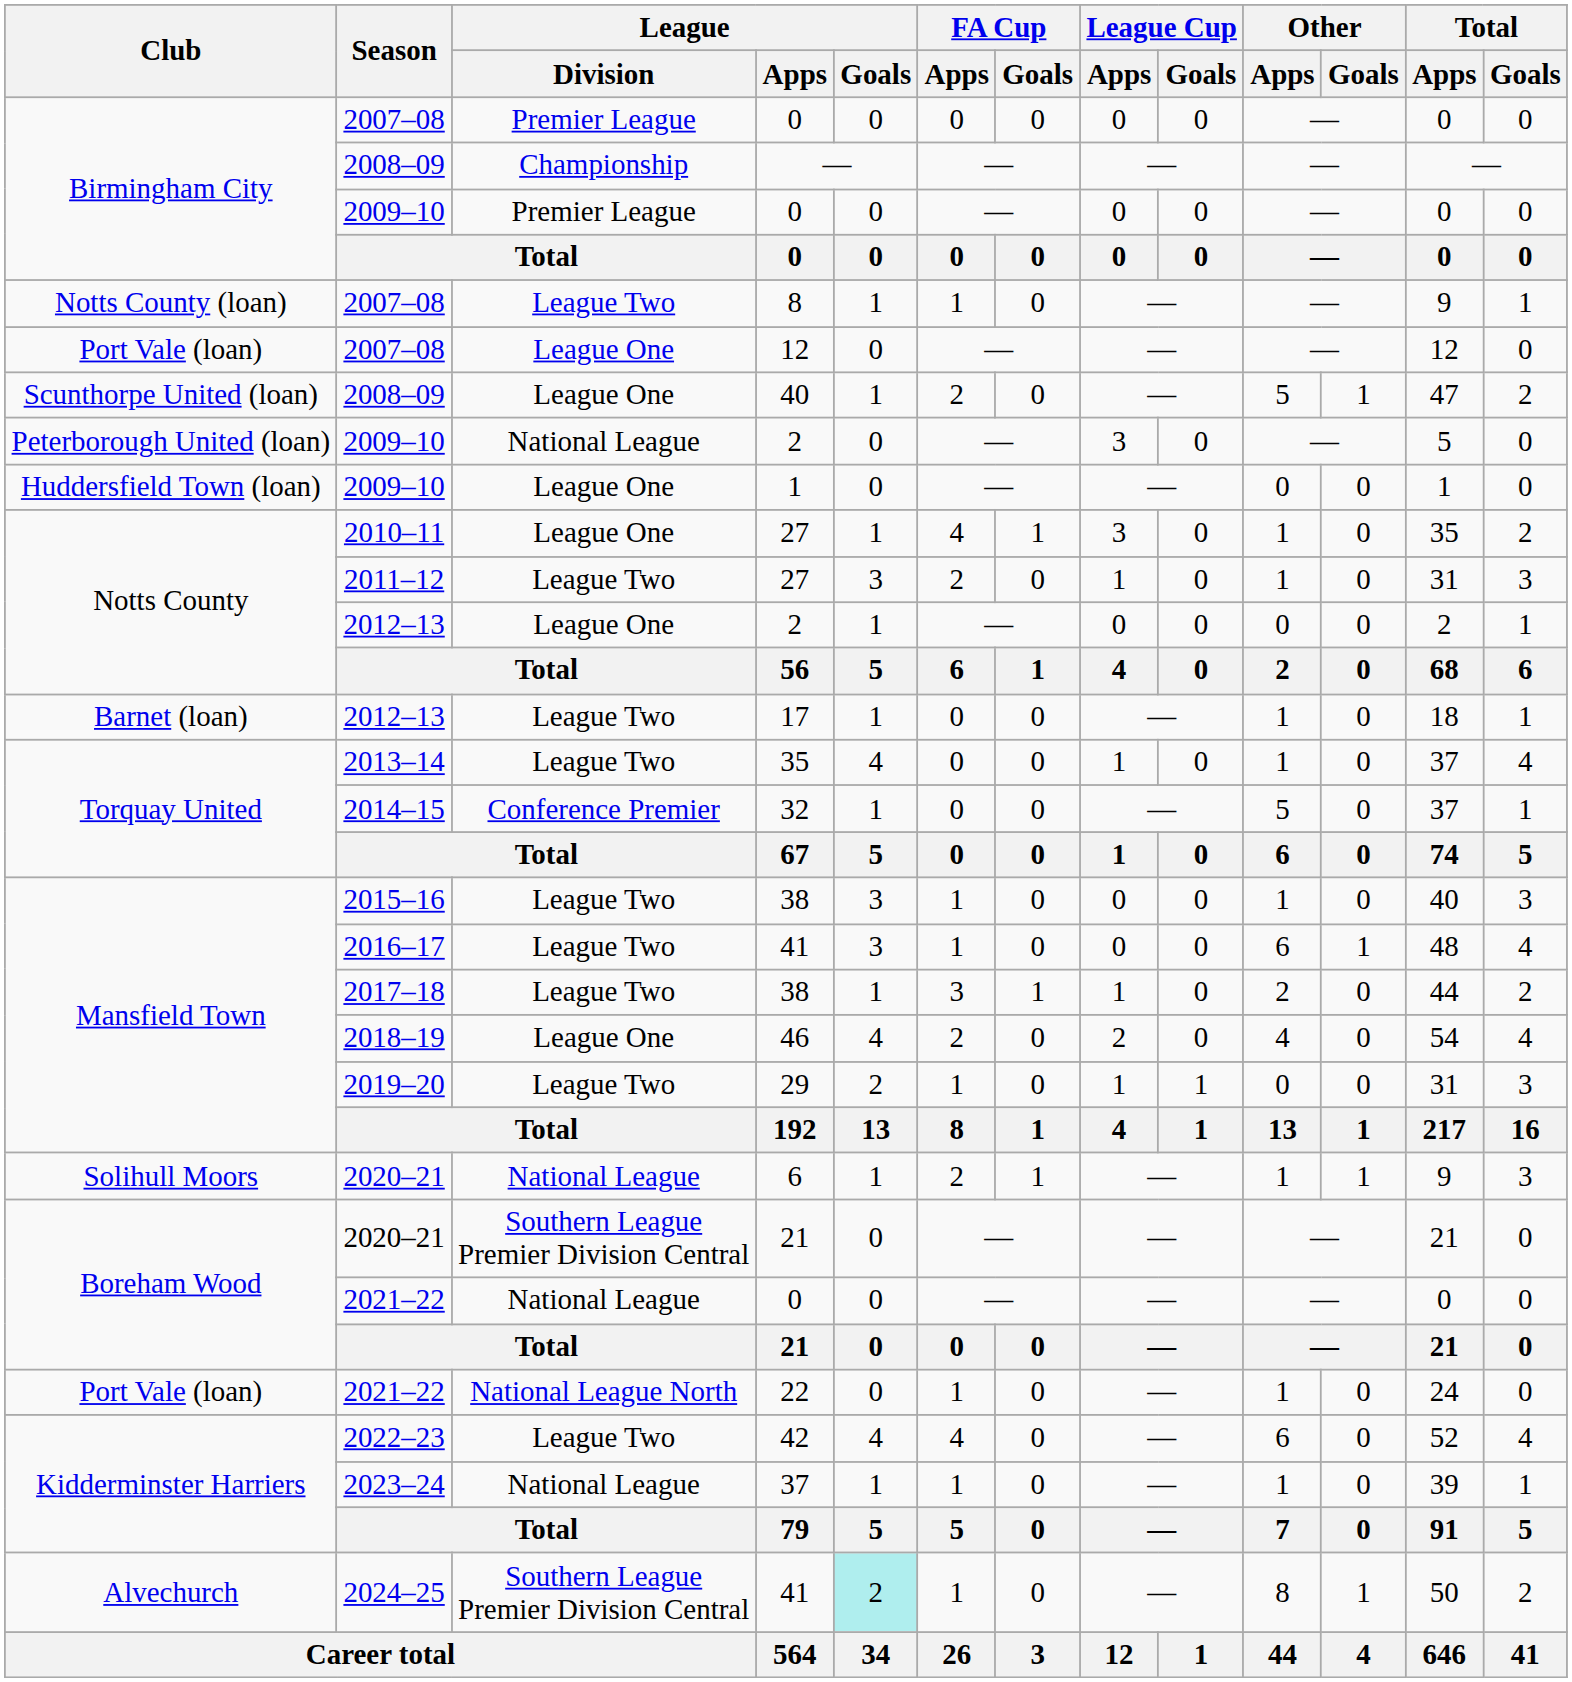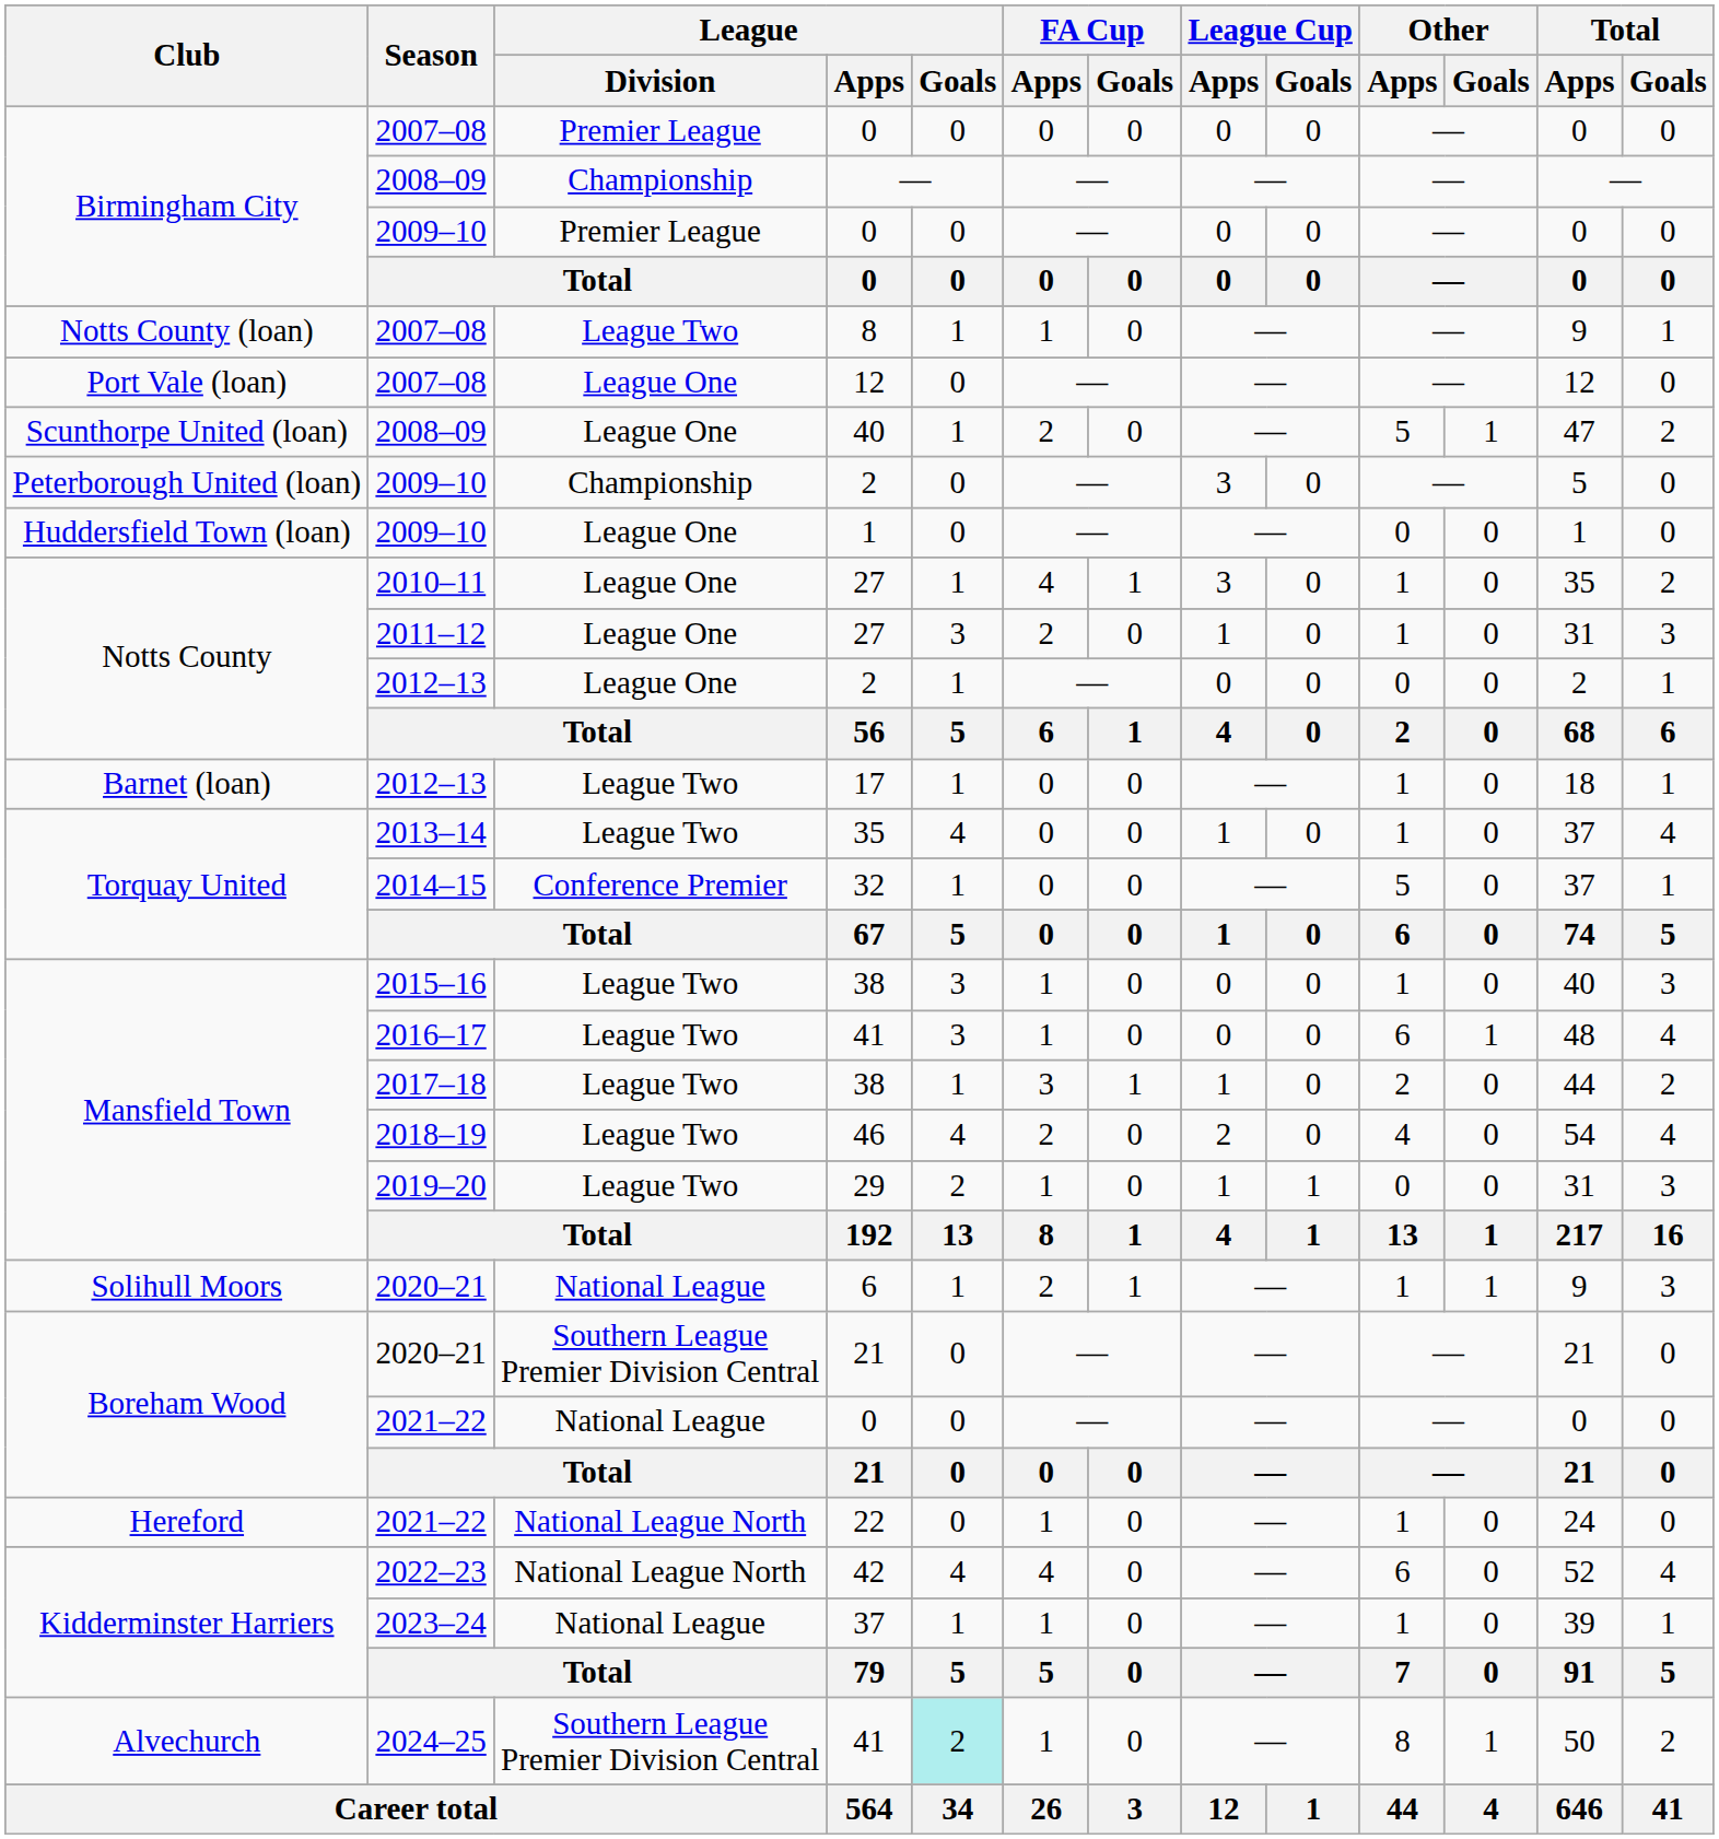2009–10 / 2 | League / Division: National League -> Championship
2011–12 / 27 | League / Division: League Two -> League One
46 | League / Division: League One -> League Two
22 | Club: Port Vale (loan) -> Hereford
42 | League / Division: League Two -> National League North
